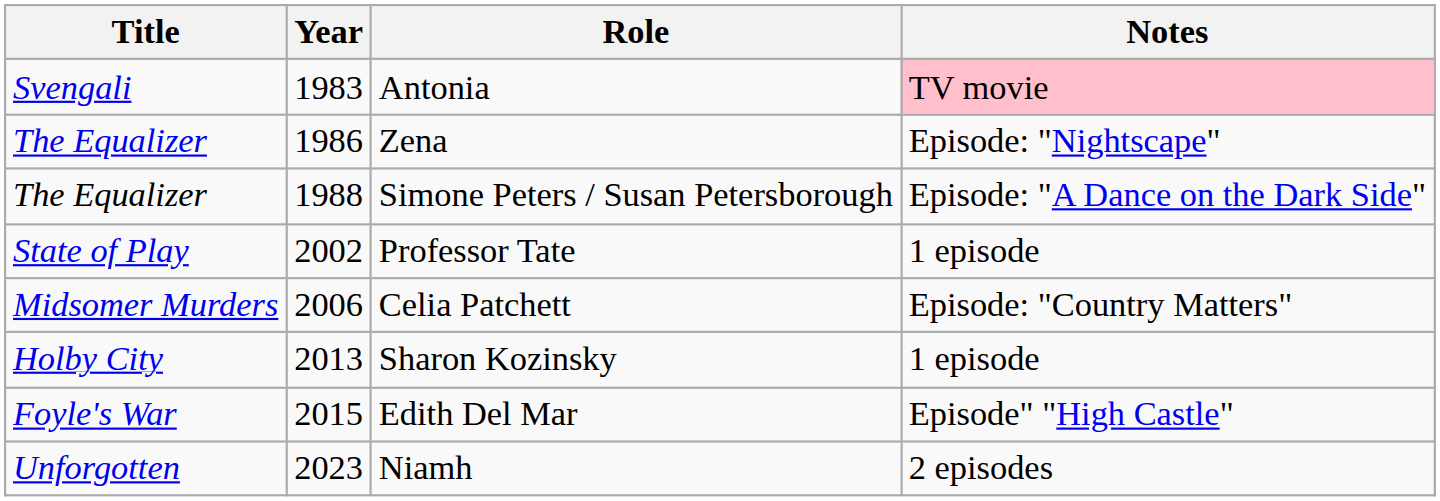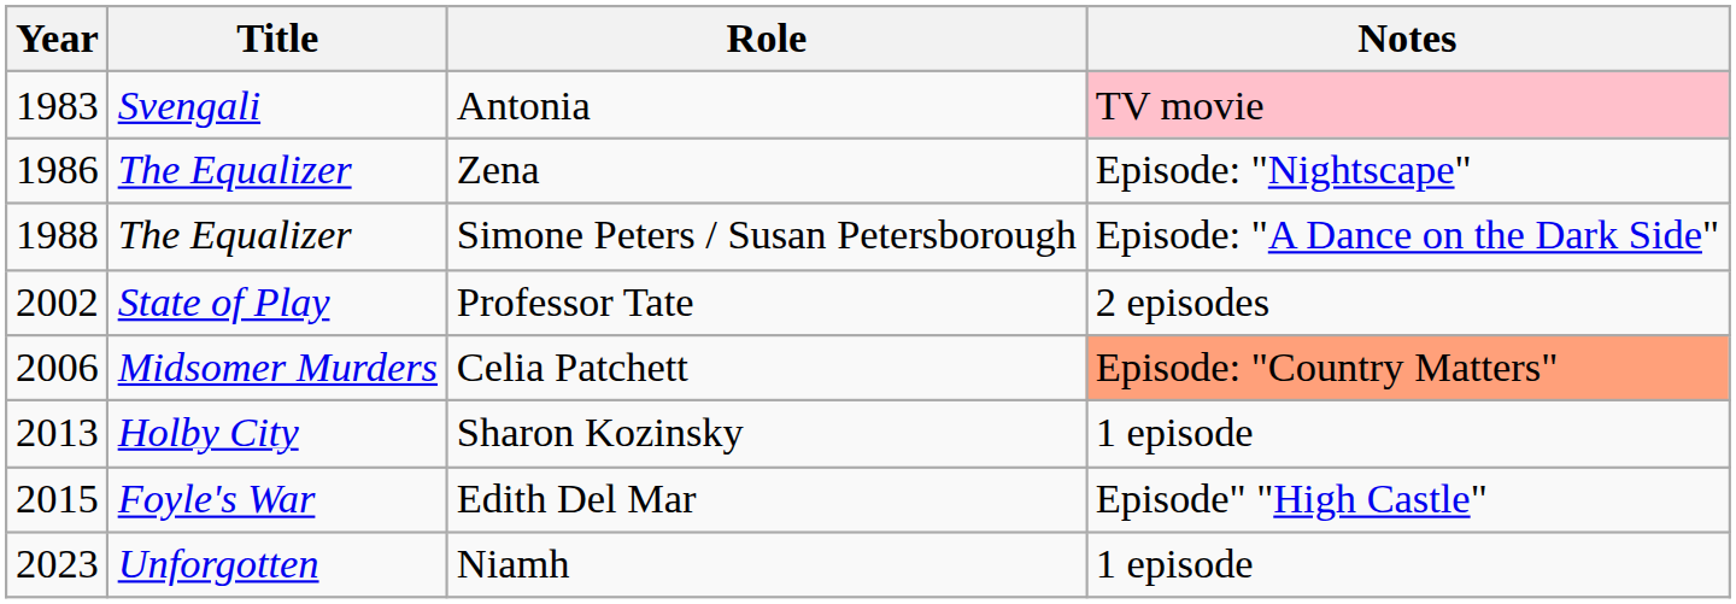columns swapped: Year <-> Title
Professor Tate | Notes: 1 episode -> 2 episodes
Celia Patchett | Notes: no background -> lightsalmon background
Niamh | Notes: 2 episodes -> 1 episode
